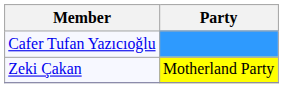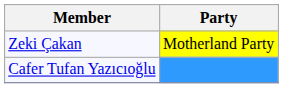rows swapped: Zeki Çakan <-> Cafer Tufan Yazıcıoğlu
